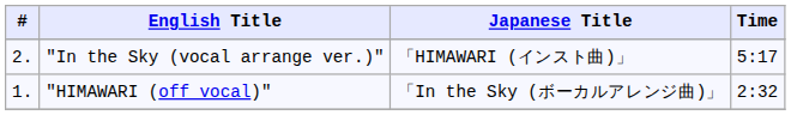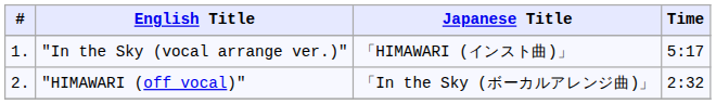"In the Sky (vocal arrange ver.)" | #: 2. -> 1.
"HIMAWARI (off vocal)" | #: 1. -> 2.
